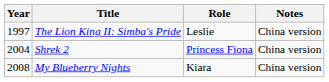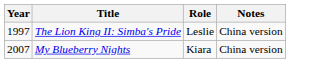- row: 2004 | Shrek 2 | Princess Fiona | China version
My Blueberry Nights | Year: 2008 -> 2007
